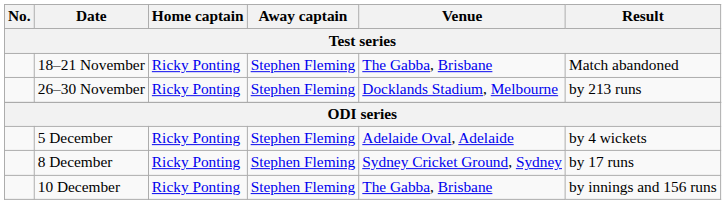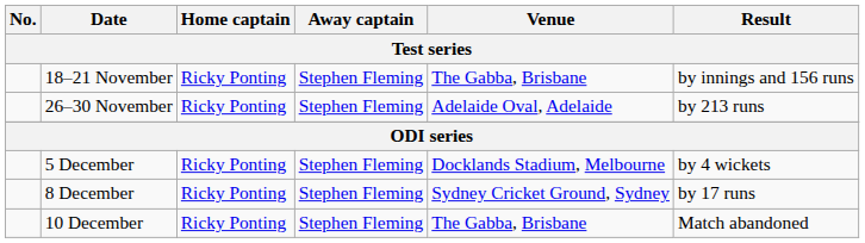18–21 November | Result: Match abandoned -> by innings and 156 runs
26–30 November | Venue: Docklands Stadium, Melbourne -> Adelaide Oval, Adelaide
5 December | Venue: Adelaide Oval, Adelaide -> Docklands Stadium, Melbourne
10 December | Result: by innings and 156 runs -> Match abandoned
